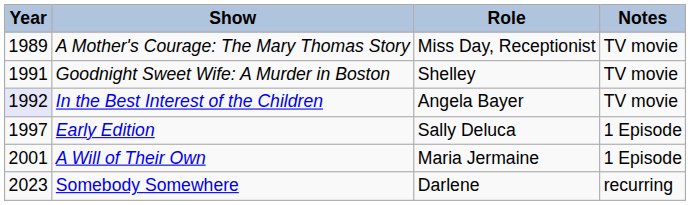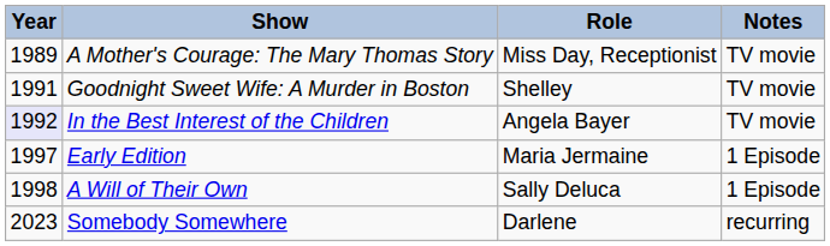Early Edition | Role: Sally Deluca -> Maria Jermaine
A Will of Their Own | Year: 2001 -> 1998
A Will of Their Own | Role: Maria Jermaine -> Sally Deluca
